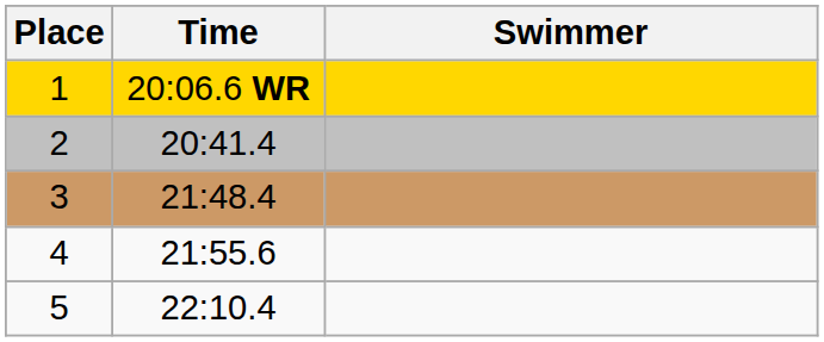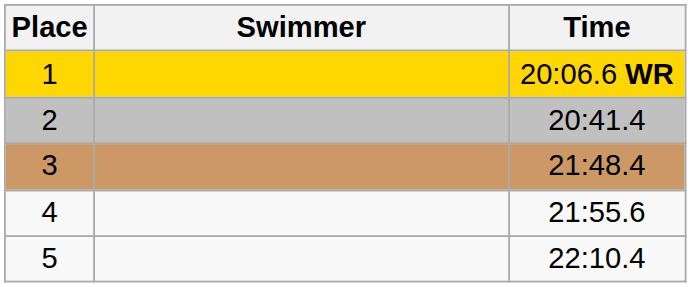columns swapped: Swimmer <-> Time
